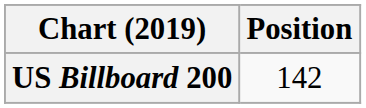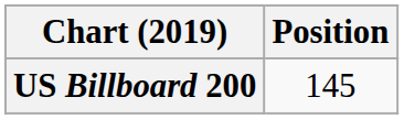US Billboard 200 | Position: 142 -> 145
